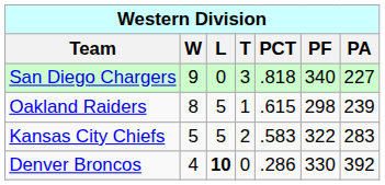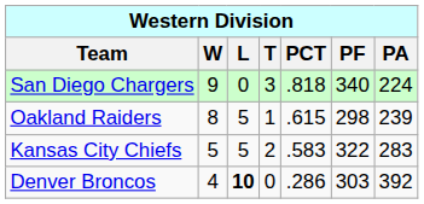San Diego Chargers | PA: 227 -> 224
Denver Broncos | PF: 330 -> 303
